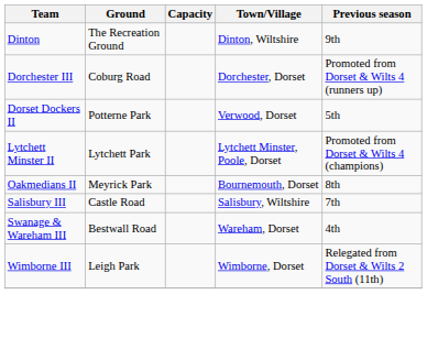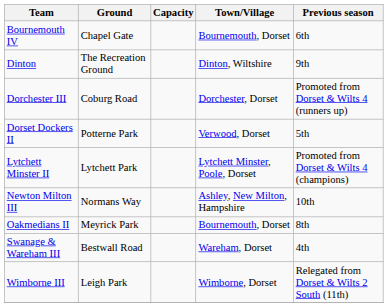+ row: Bournemouth IV | Chapel Gate | Bournemouth, Dorset | 6th
+ row: Newton Milton III | Normans Way | Ashley, New Milton, Hampshire | 10th
- row: Salisbury III | Castle Road | Salisbury, Wiltshire | 7th
